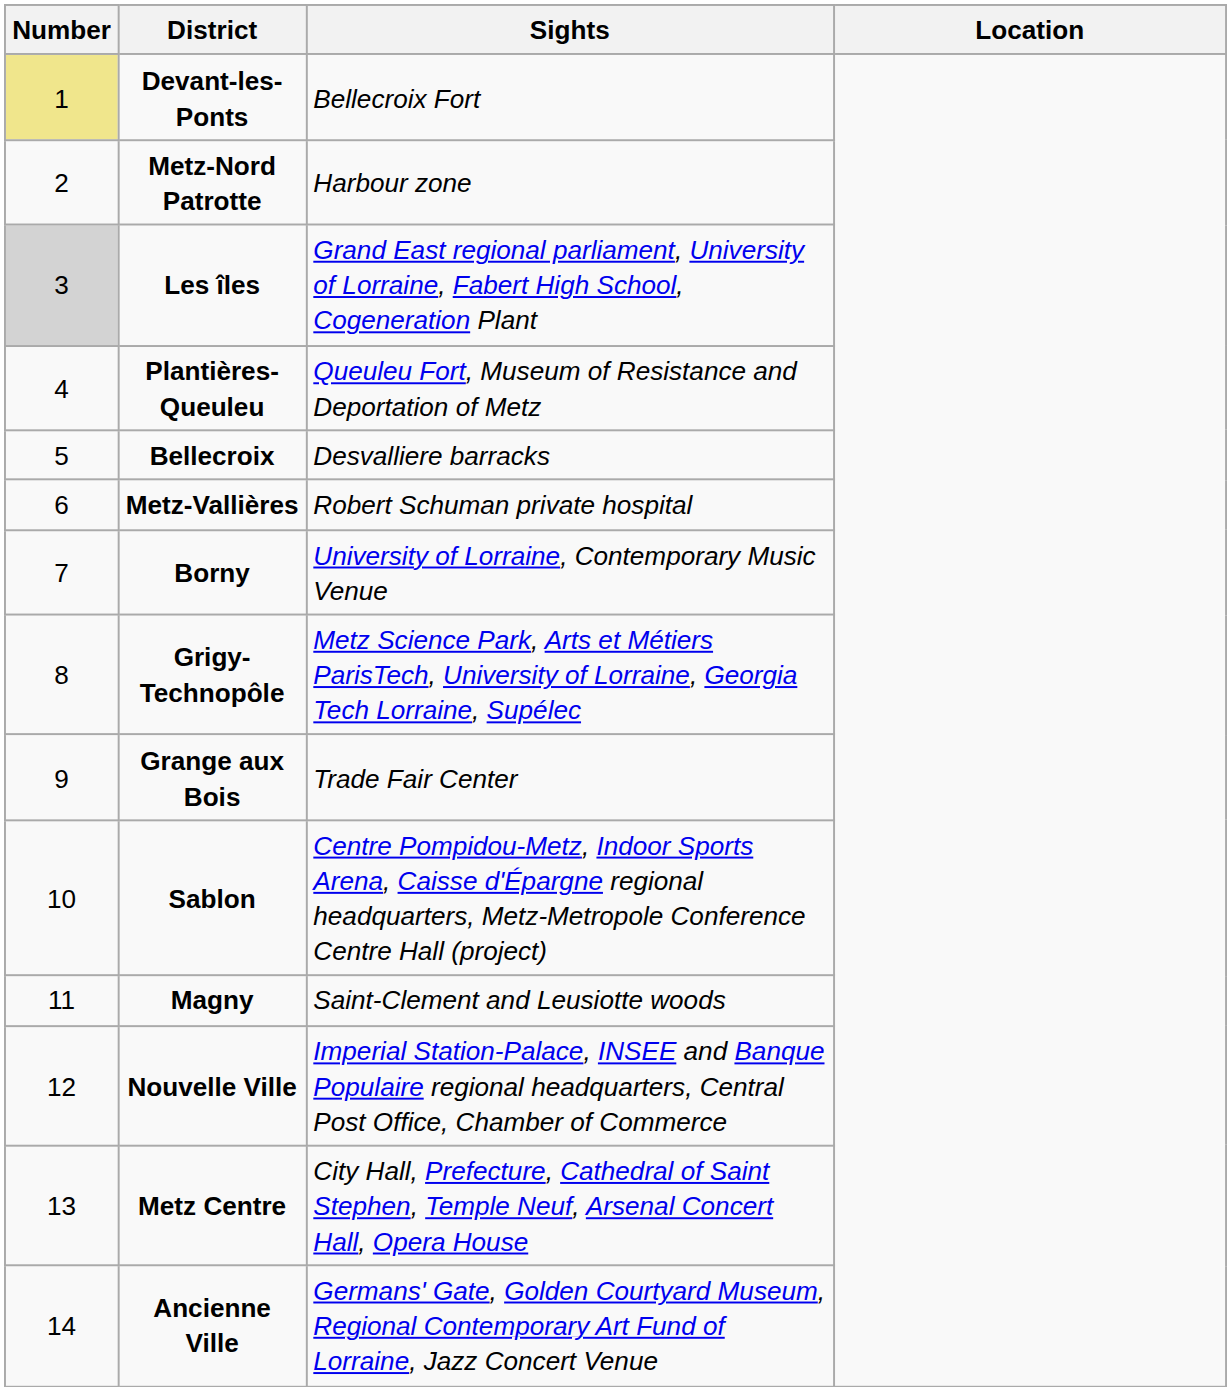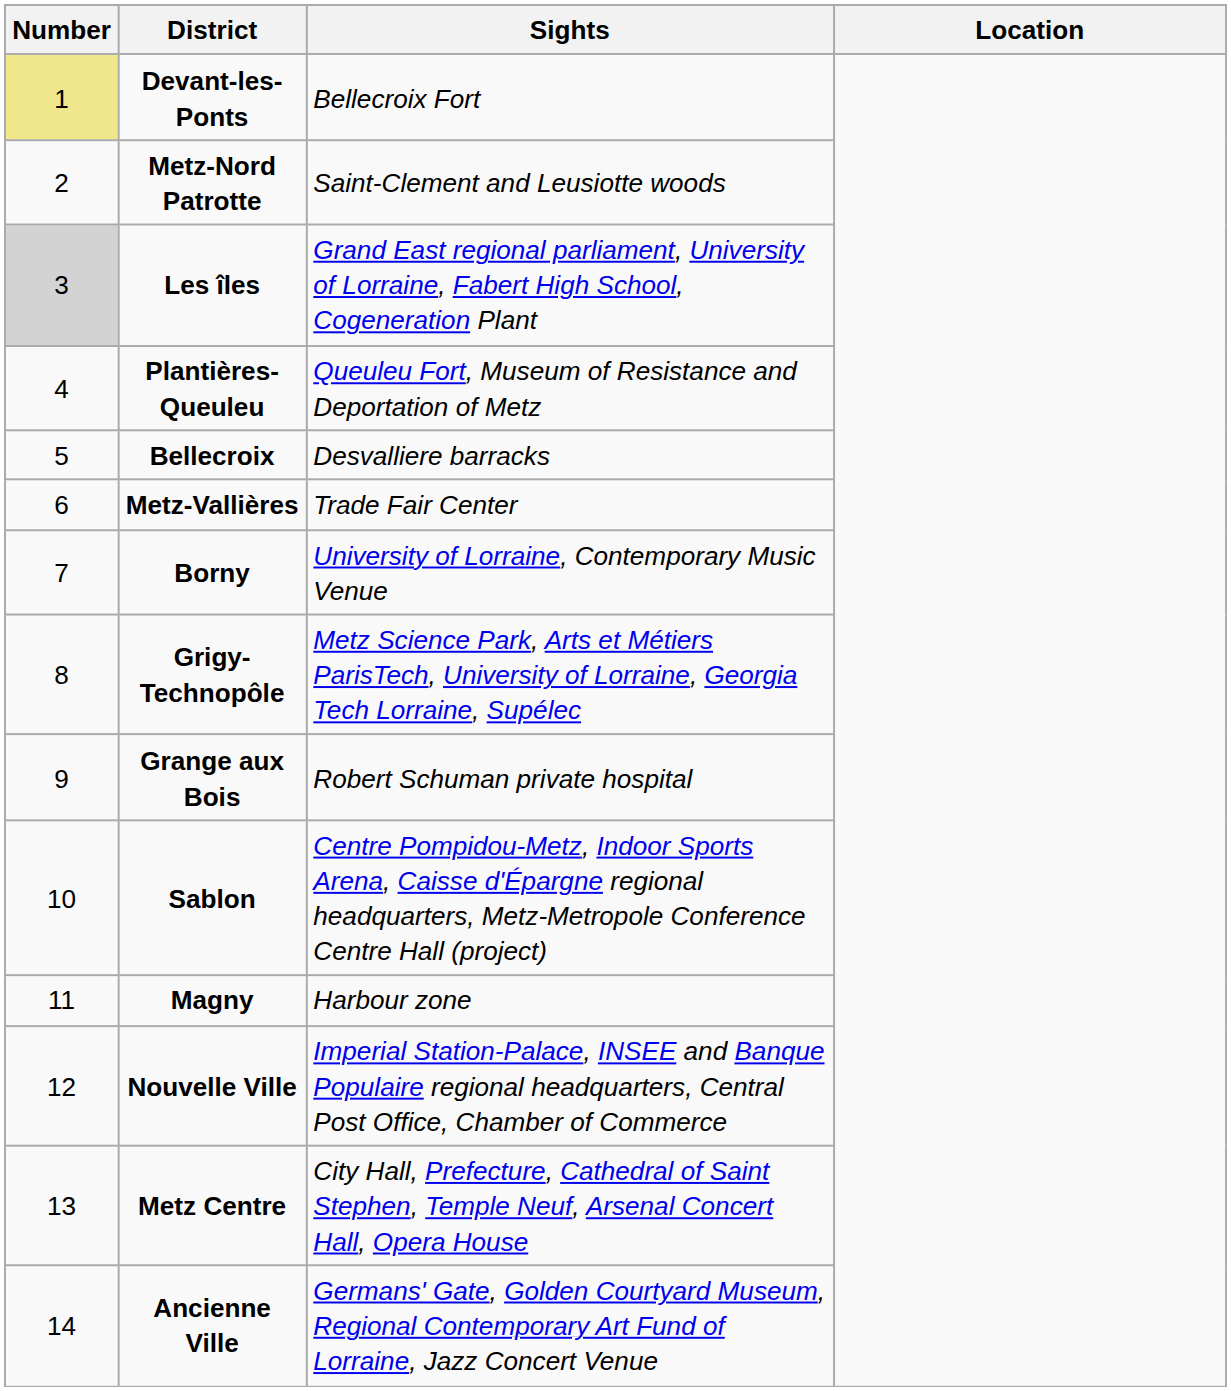Metz-Nord Patrotte | Sights: Harbour zone -> Saint-Clement and Leusiotte woods
Metz-Vallières | Sights: Robert Schuman private hospital -> Trade Fair Center
Grange aux Bois | Sights: Trade Fair Center -> Robert Schuman private hospital
Magny | Sights: Saint-Clement and Leusiotte woods -> Harbour zone
